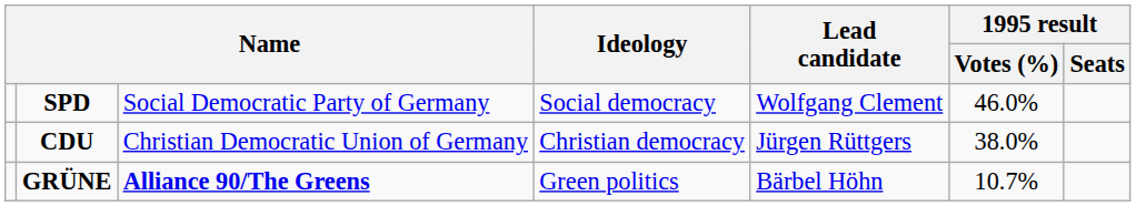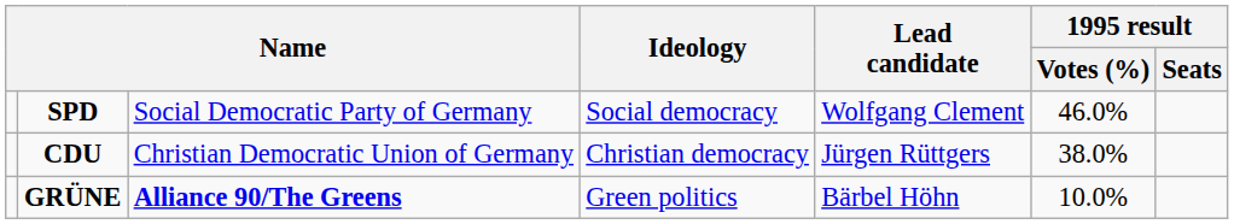GRÜNE | 1995 result / Votes (%): 10.7% -> 10.0%
